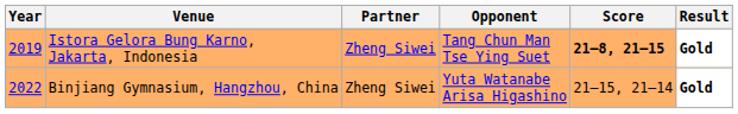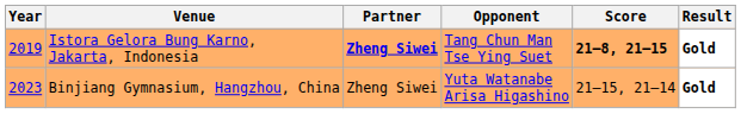Istora Gelora Bung Karno, Jakarta, Indonesia | Partner: normal -> bold
Binjiang Gymnasium, Hangzhou, China | Year: 2022 -> 2023
